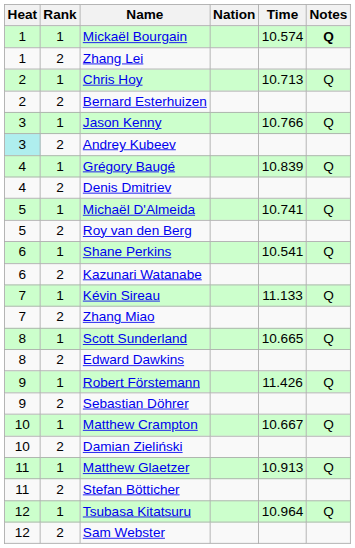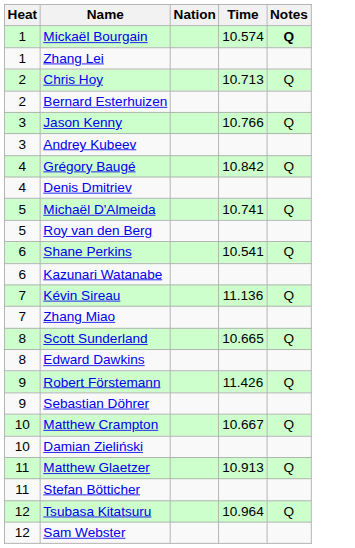- column: Rank | 1 | 2 | 1 | 2 | 1 | 2 | 1 | 2 | 1 | 2 | 1 | 2 | 1 | 2 | 1 | 2 | 1 | 2 | 1 | 2 | 1 | 2 | 1 | 2
Andrey Kubeev | Heat: paleturquoise background -> no background
Grégory Baugé | Time: 10.839 -> 10.842
Kévin Sireau | Time: 11.133 -> 11.136
